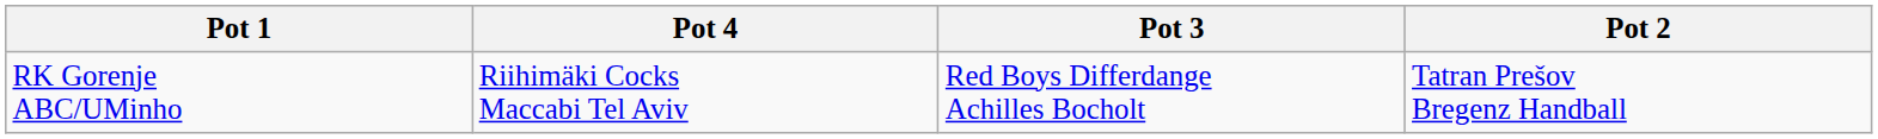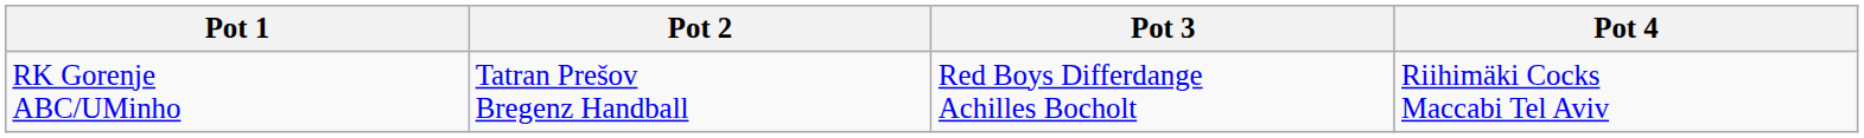columns swapped: Pot 2 <-> Pot 4
